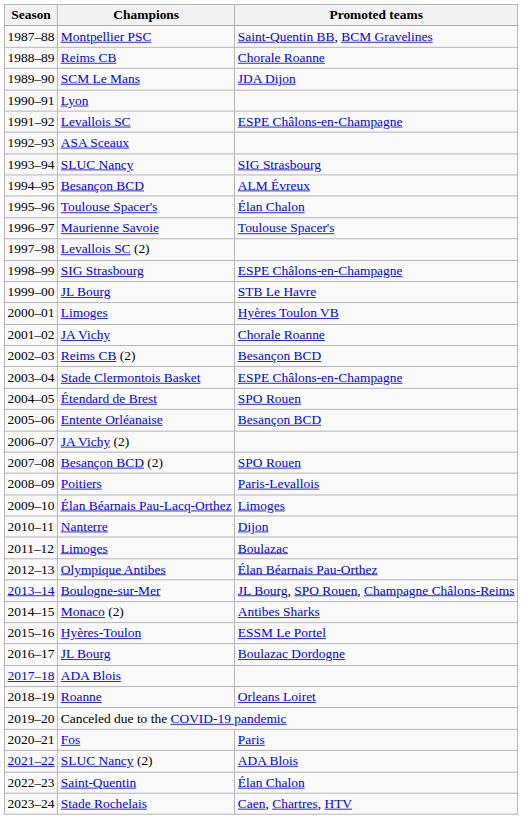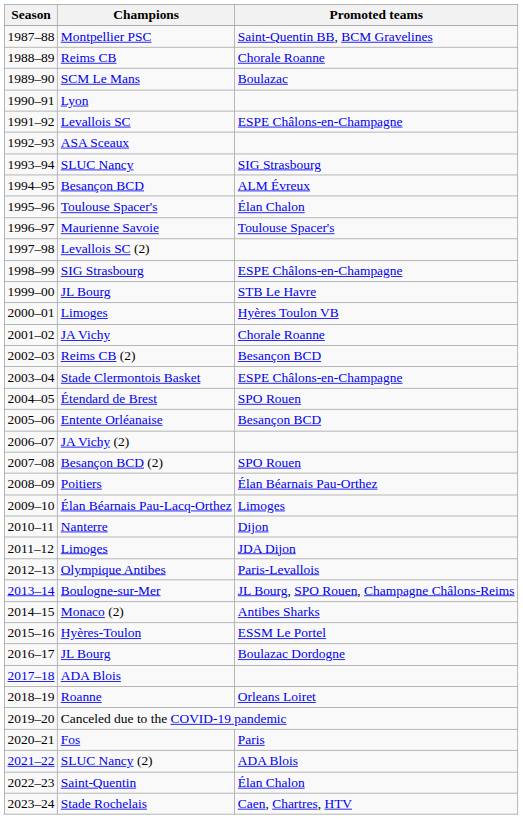SCM Le Mans | Promoted teams: JDA Dijon -> Boulazac
Poitiers | Promoted teams: Paris-Levallois -> Élan Béarnais Pau-Orthez
2011–12 / Limoges | Promoted teams: Boulazac -> JDA Dijon
Olympique Antibes | Promoted teams: Élan Béarnais Pau-Orthez -> Paris-Levallois
